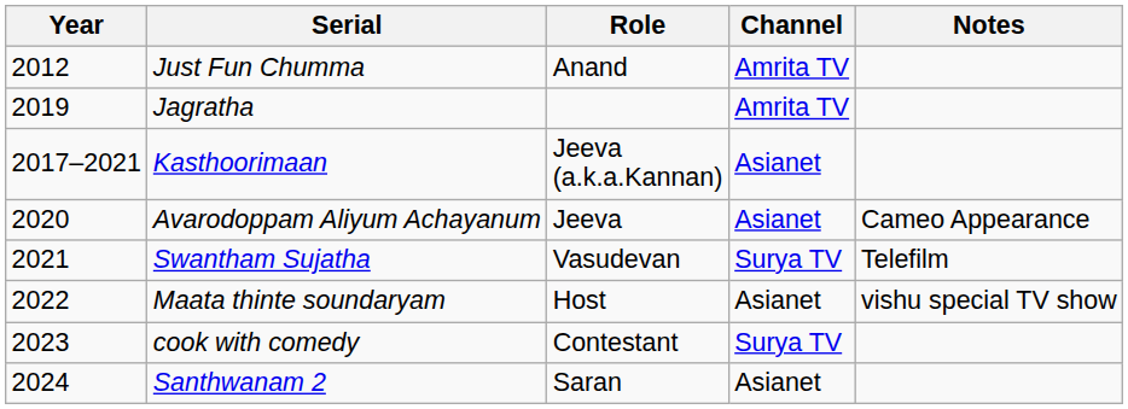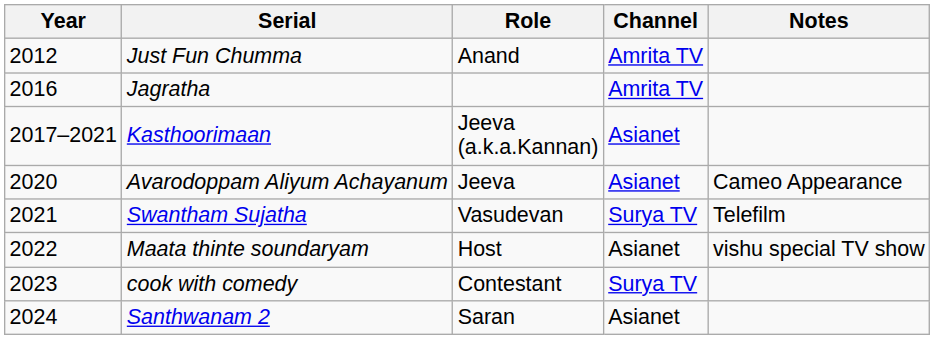Jagratha | Year: 2019 -> 2016
